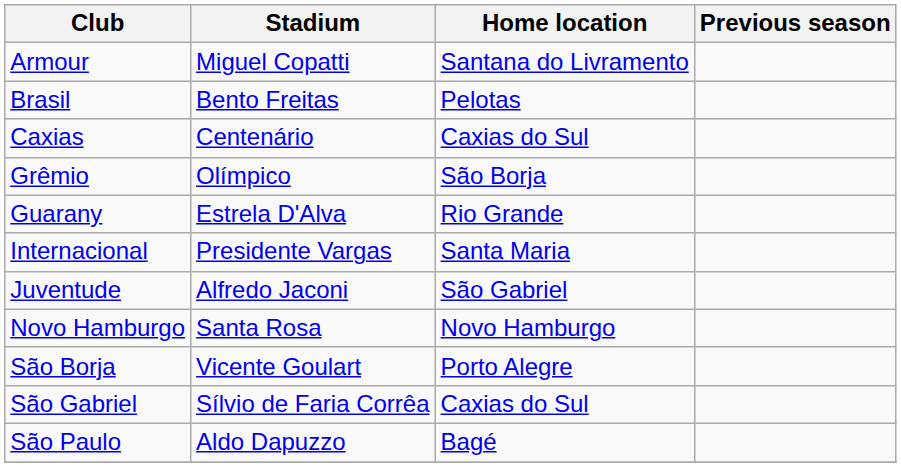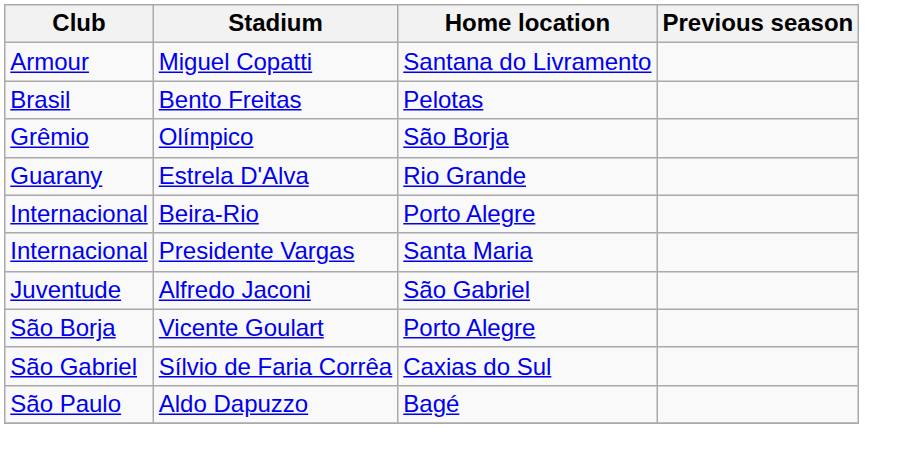- row: Caxias | Centenário | Caxias do Sul
+ row: Internacional | Beira-Rio | Porto Alegre
- row: Novo Hamburgo | Santa Rosa | Novo Hamburgo
